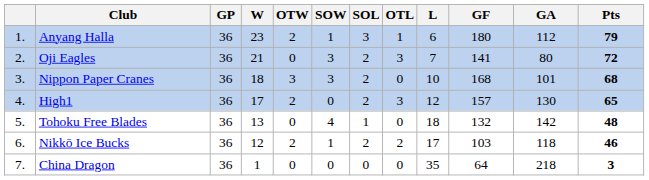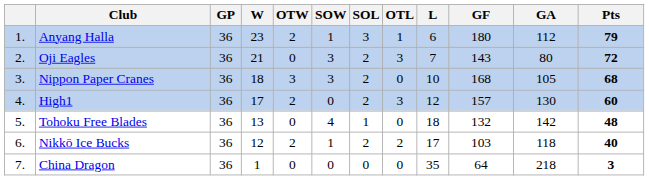Oji Eagles | GF: 141 -> 143
Nippon Paper Cranes | GA: 101 -> 105
High1 | Pts: 65 -> 60
Nikkō Ice Bucks | Pts: 46 -> 40
